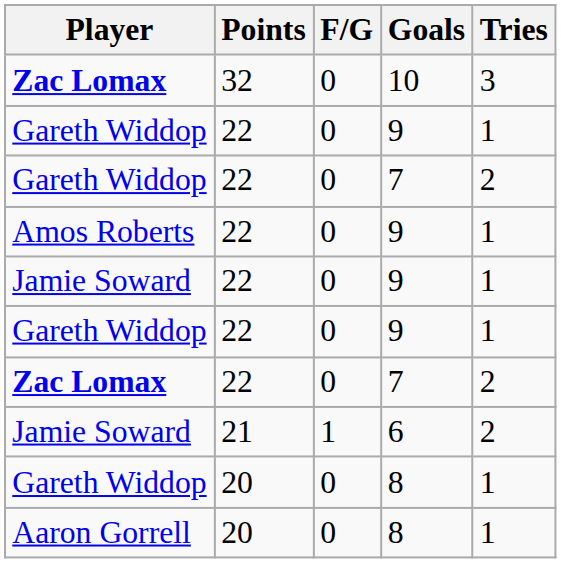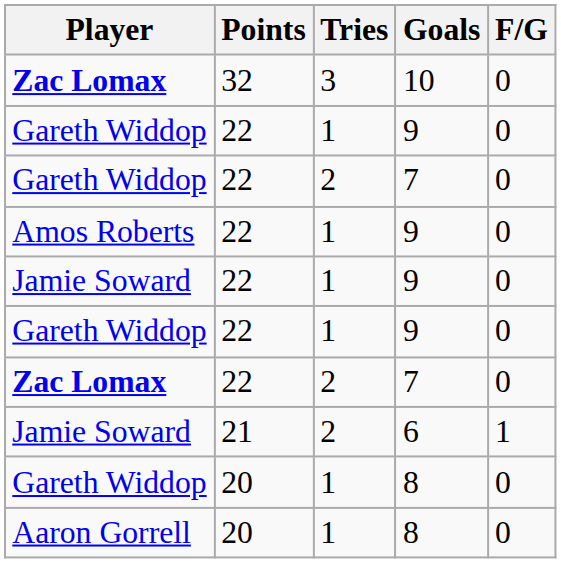columns swapped: Tries <-> F/G
